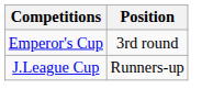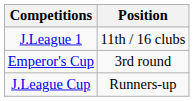+ row: J.League 1 | 11th / 16 clubs
